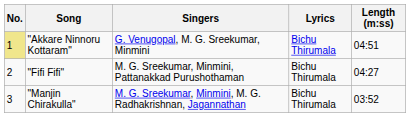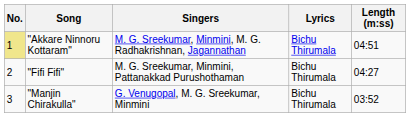"Akkare Ninnoru Kottaram" | Singers: G. Venugopal, M. G. Sreekumar, Minmini -> M. G. Sreekumar, Minmini, M. G. Radhakrishnan, Jagannathan
"Manjin Chirakulla" | Singers: M. G. Sreekumar, Minmini, M. G. Radhakrishnan, Jagannathan -> G. Venugopal, M. G. Sreekumar, Minmini
